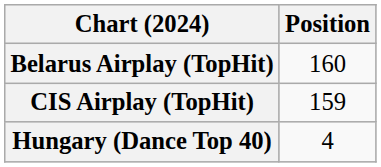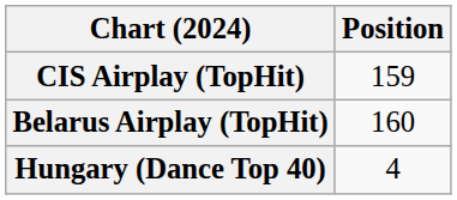rows swapped: Belarus Airplay (TopHit) <-> CIS Airplay (TopHit)
